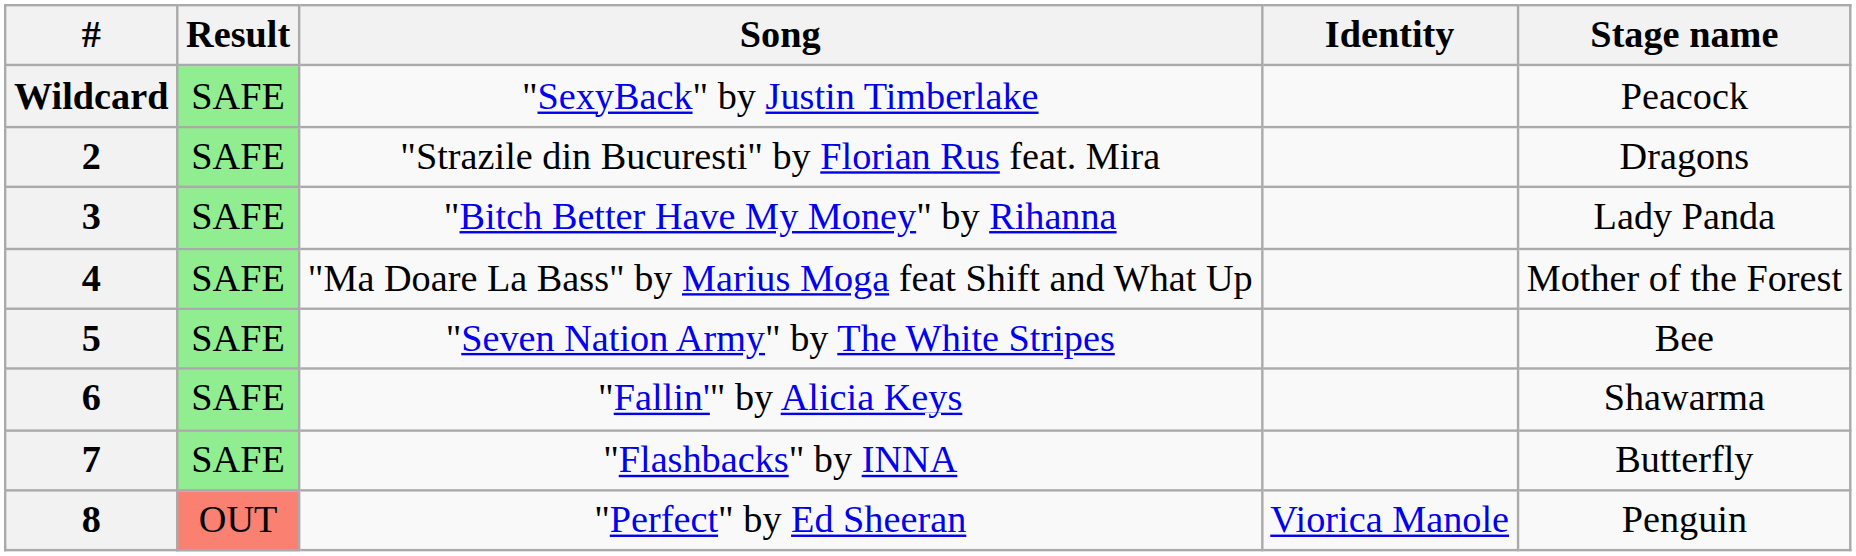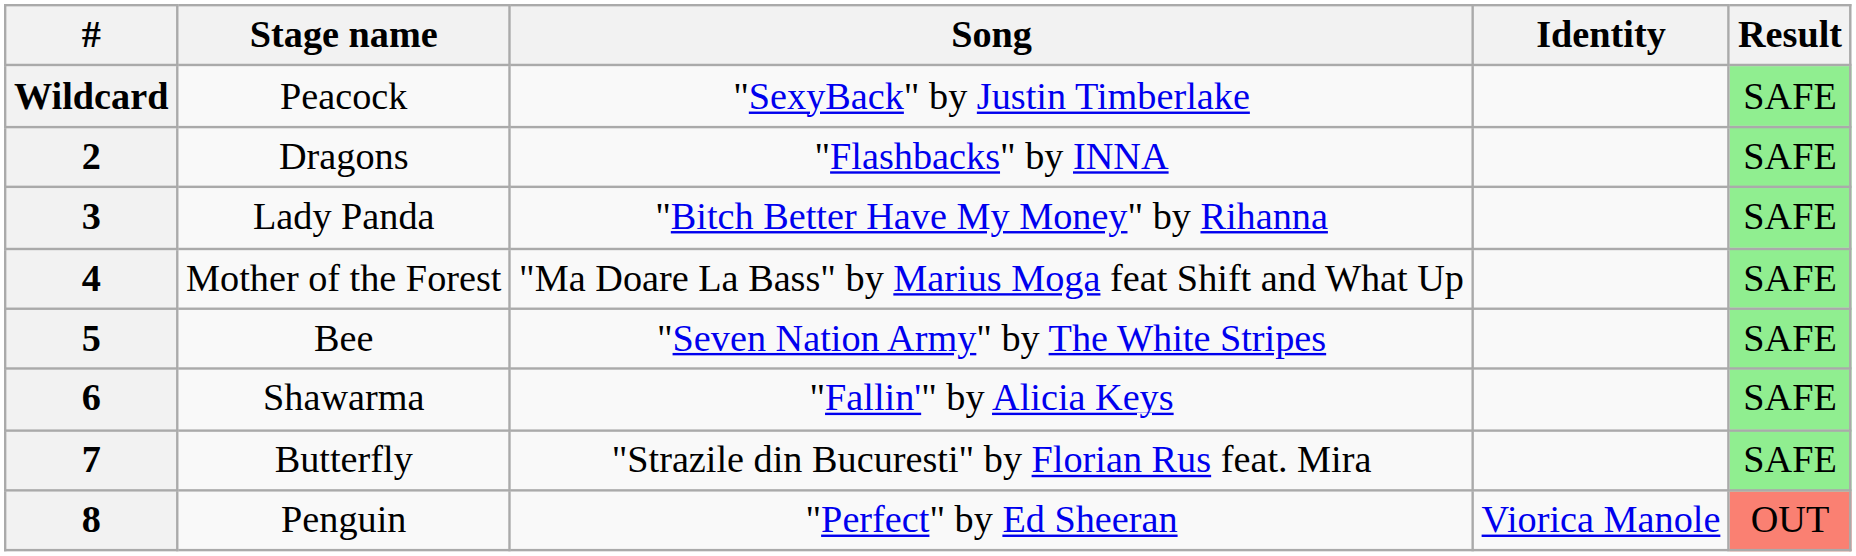columns swapped: Stage name <-> Result
2 | Song: "Strazile din Bucuresti" by Florian Rus feat. Mira -> "Flashbacks" by INNA
7 | Song: "Flashbacks" by INNA -> "Strazile din Bucuresti" by Florian Rus feat. Mira
